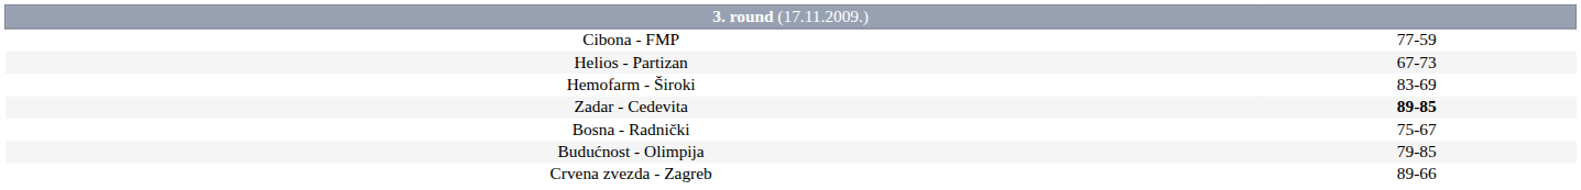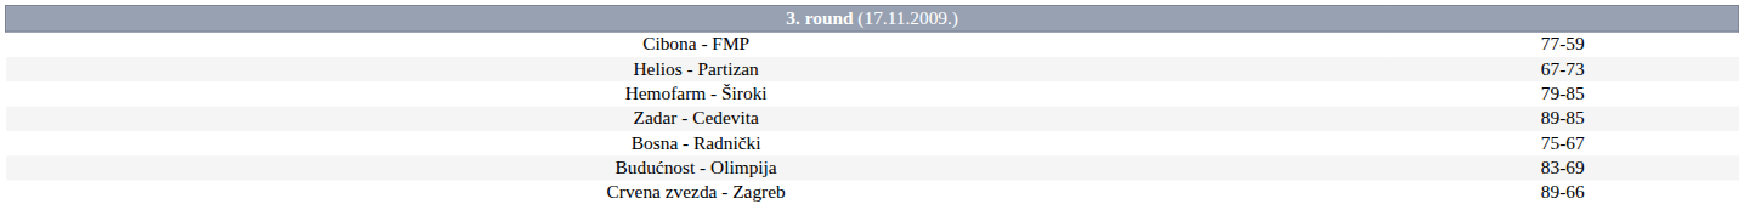Hemofarm - Široki | column 2: 83-69 -> 79-85
Zadar - Cedevita | column 2: bold -> normal
Budućnost - Olimpija | column 2: 79-85 -> 83-69
